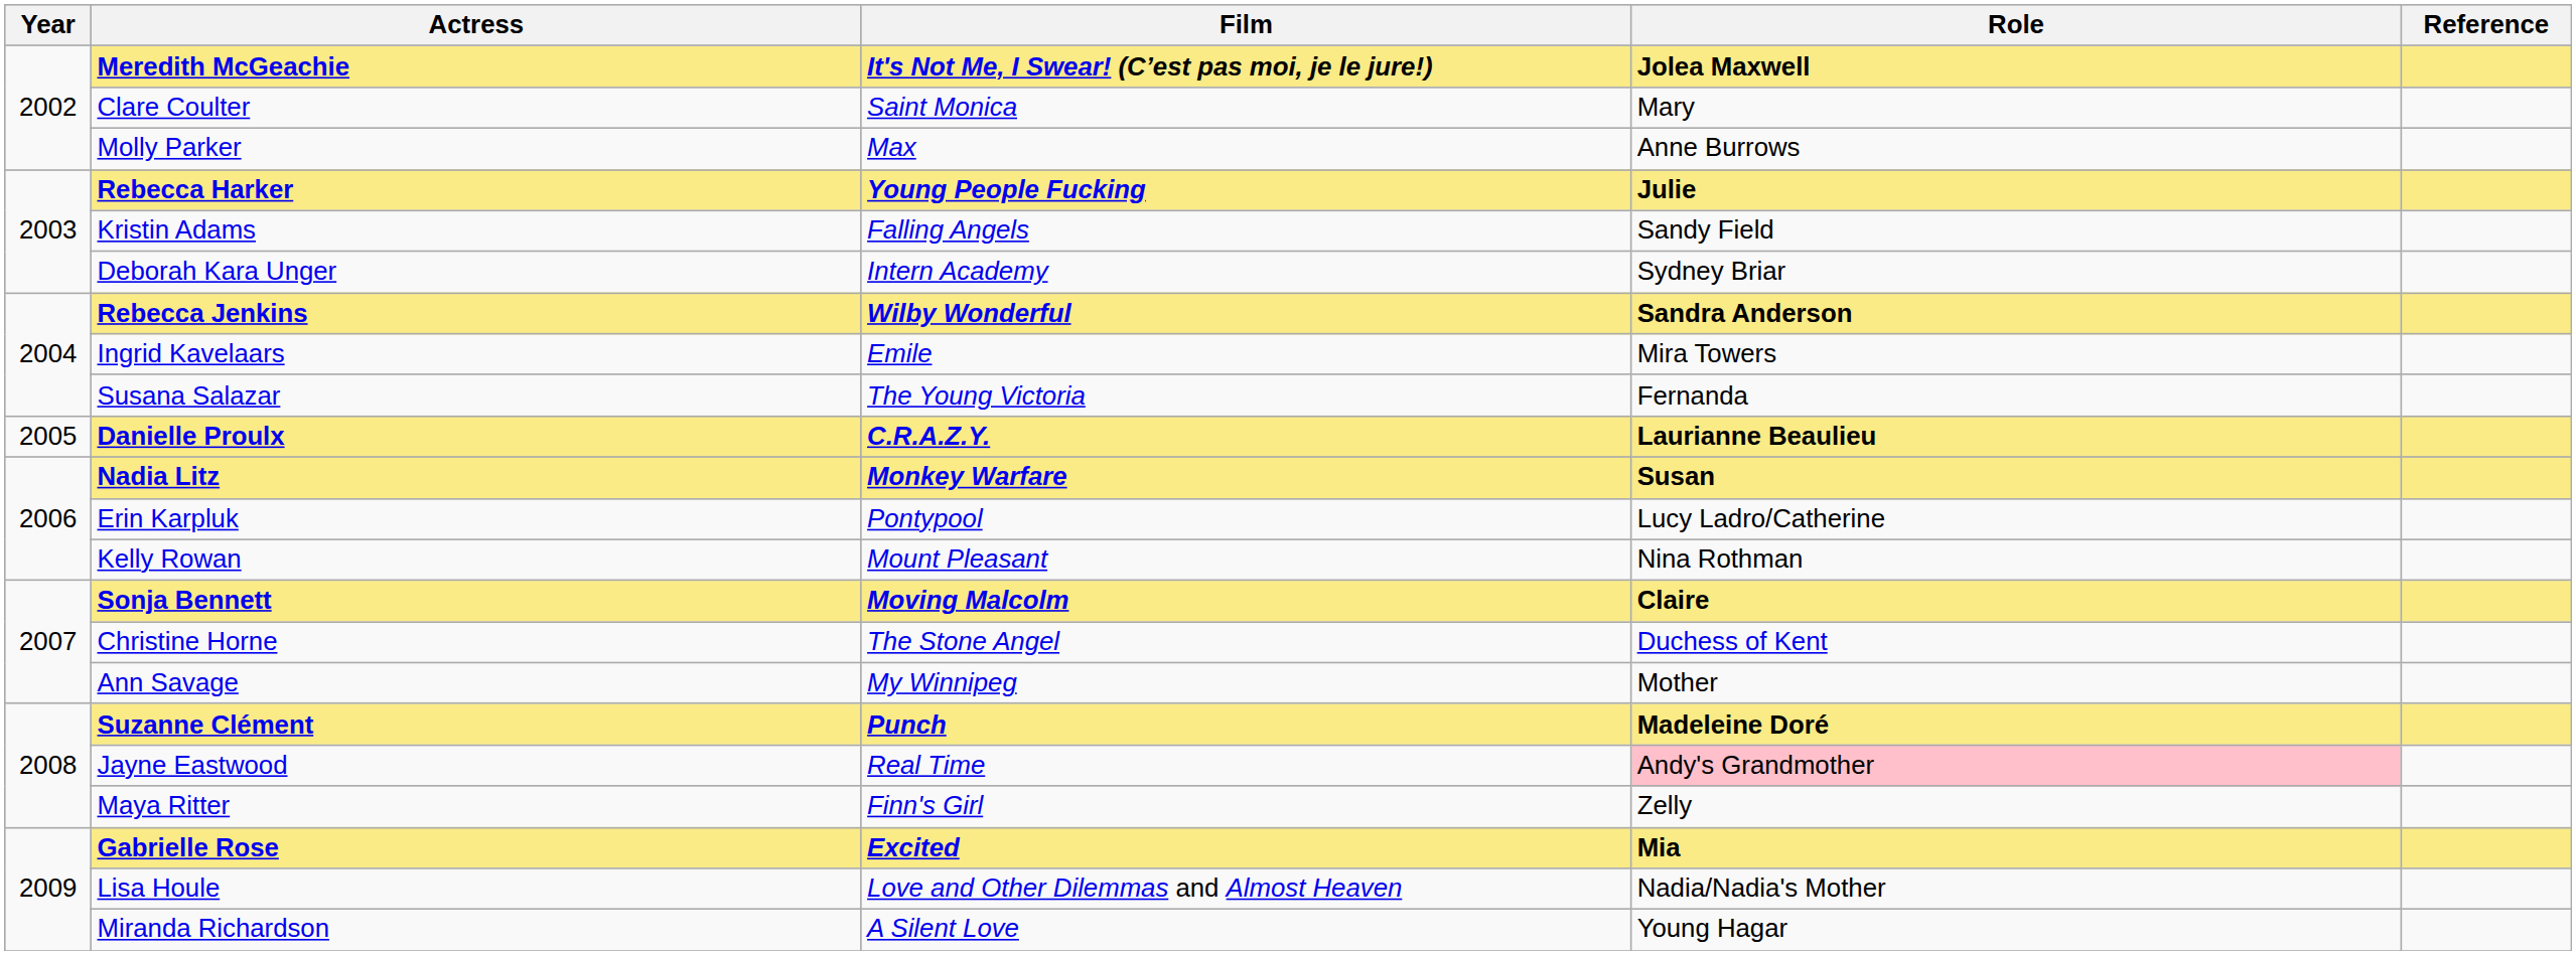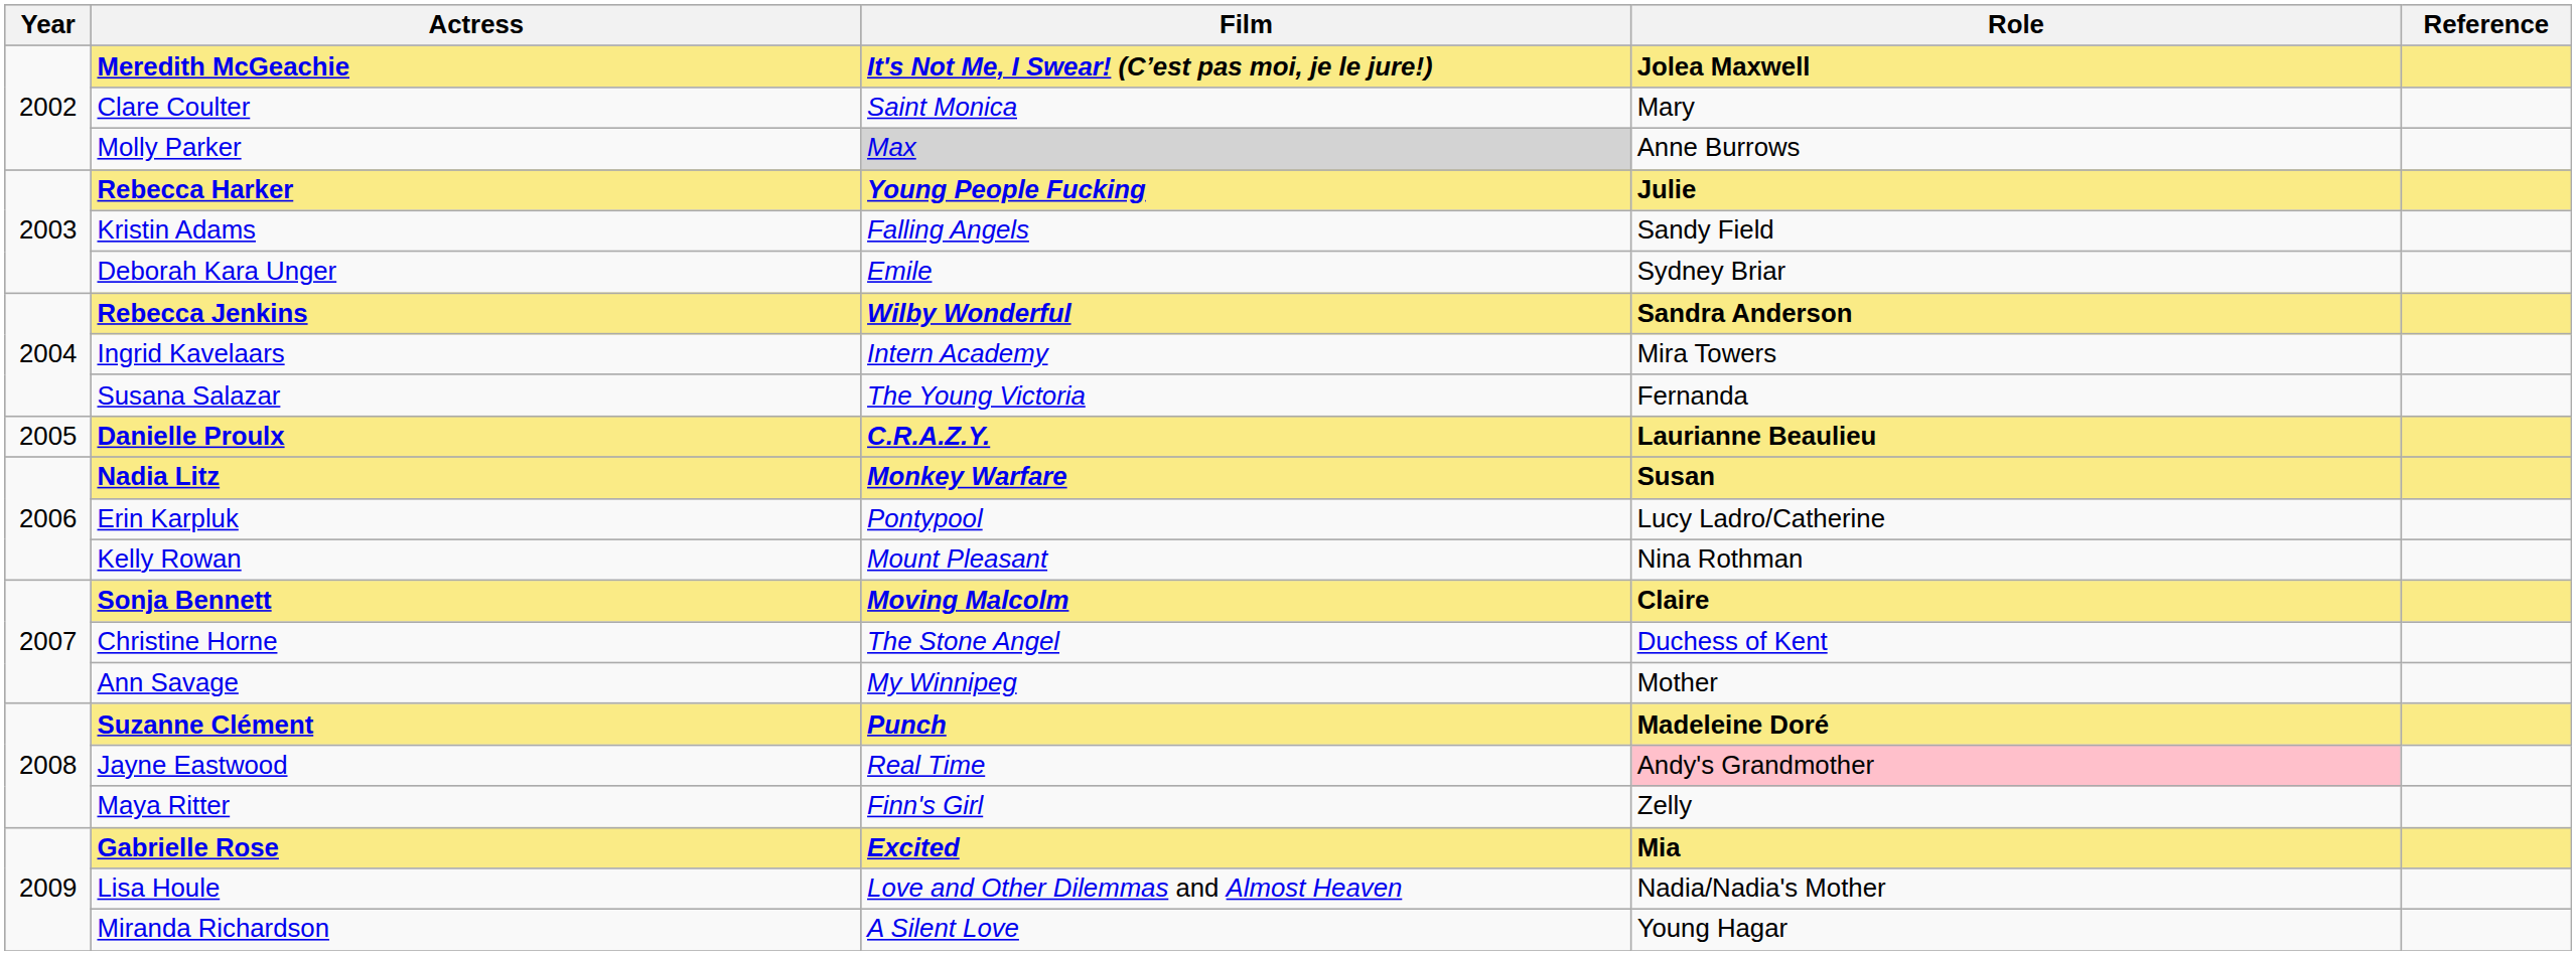Molly Parker | Film: no background -> lightgrey background
Deborah Kara Unger | Film: Intern Academy -> Emile
Ingrid Kavelaars | Film: Emile -> Intern Academy
